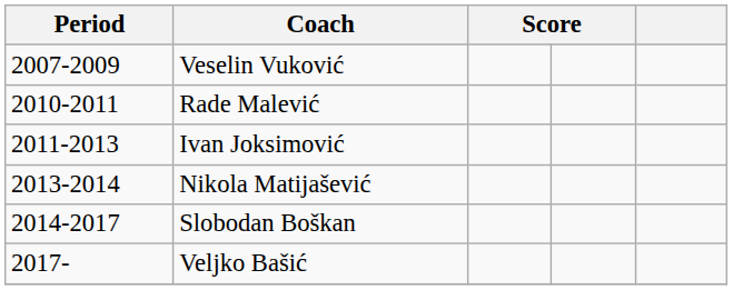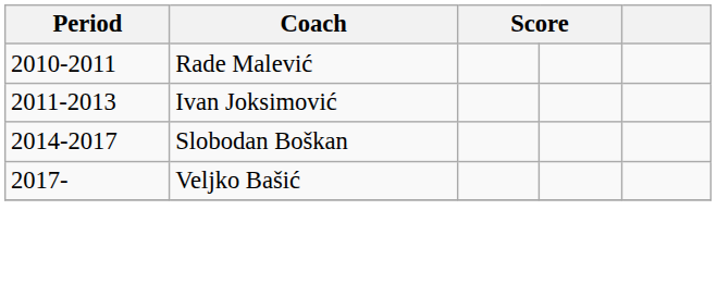- row: 2007-2009 | Veselin Vuković
- row: 2013-2014 | Nikola Matijašević
